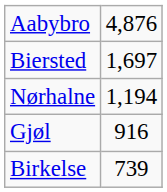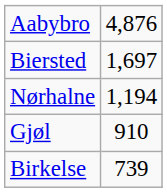Gjøl | column 2: 916 -> 910
